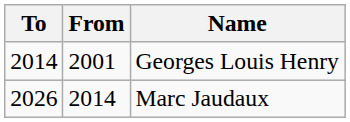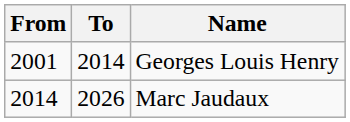columns swapped: From <-> To
